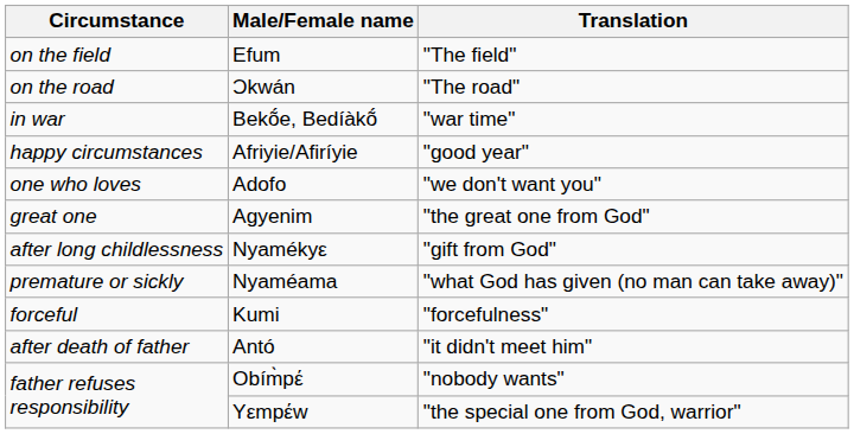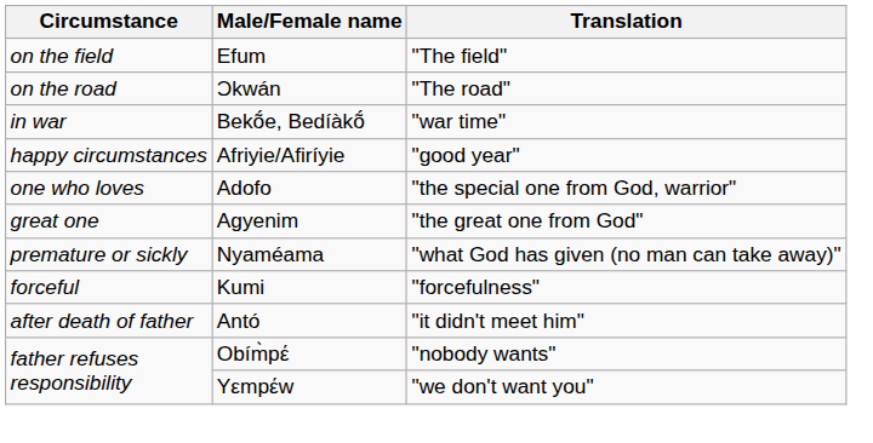Adofo | Translation: "we don't want you" -> "the special one from God, warrior"
- row: after long childlessness | Nyamékyε | "gift from God"
Yεmpέw | Translation: "the special one from God, warrior" -> "we don't want you"
